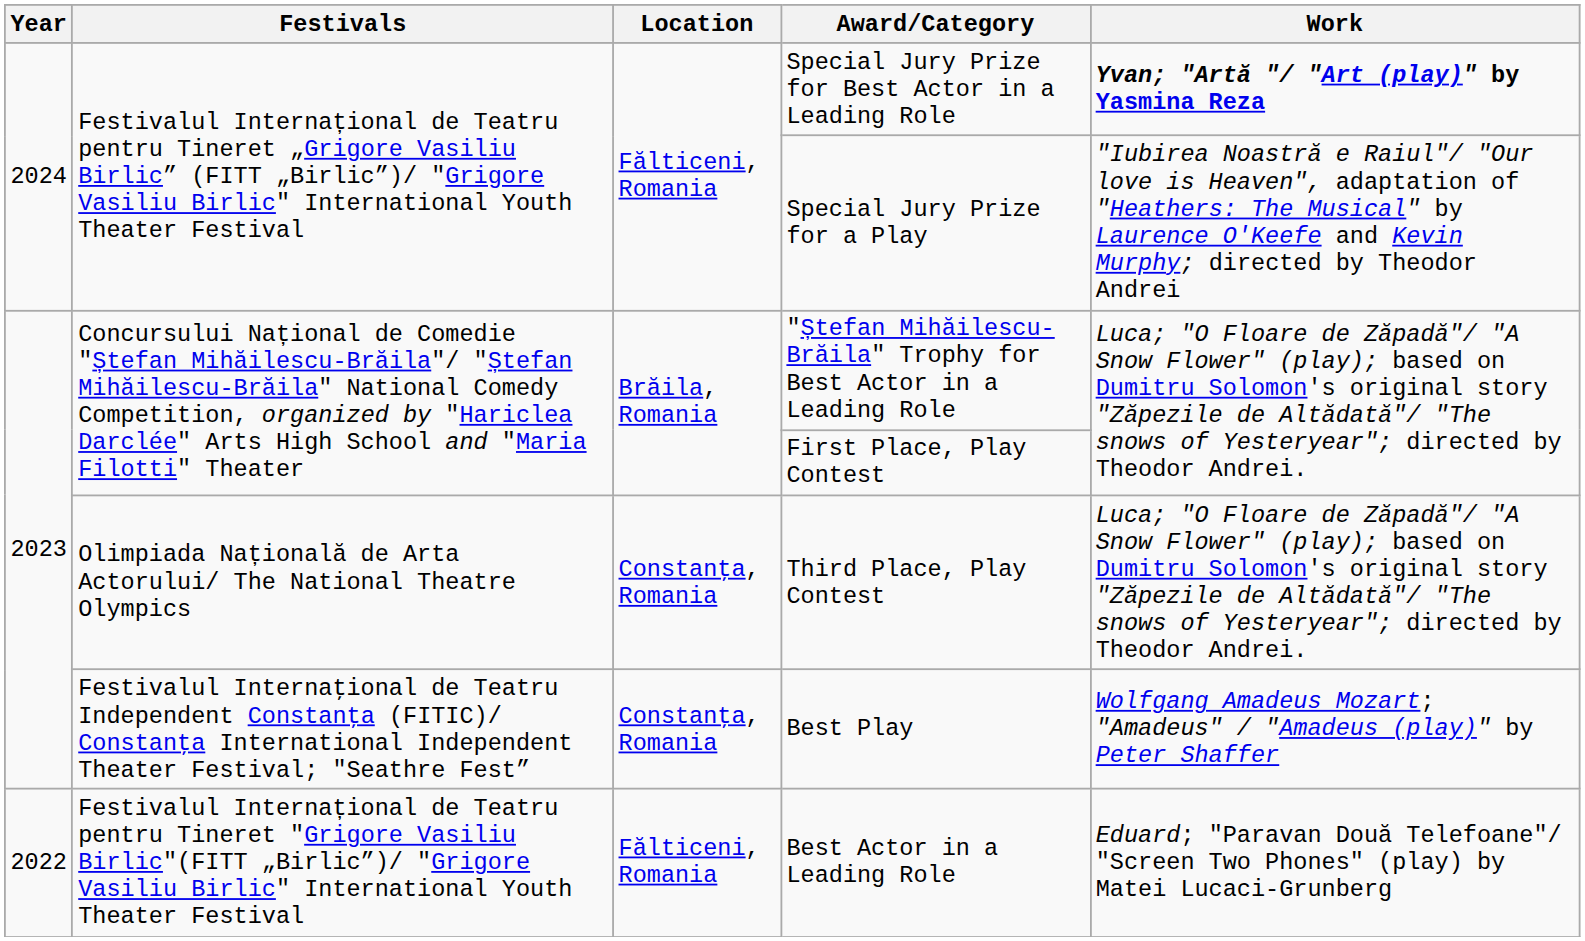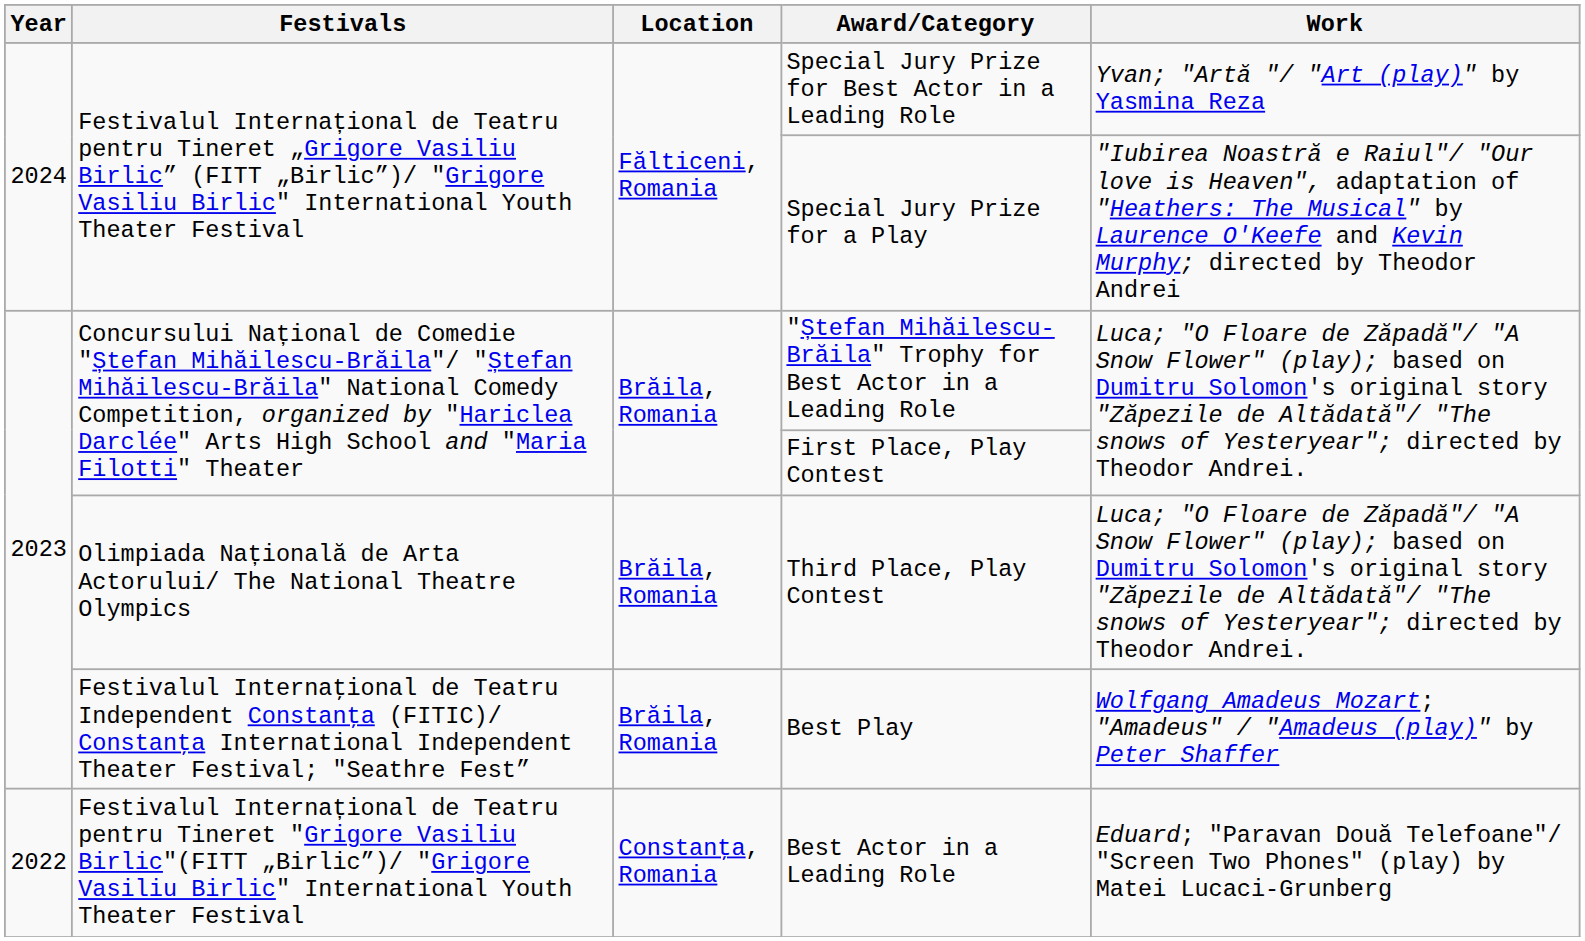Special Jury Prize for Best Actor in a Leading Role | Work: bold -> normal
Third Place, Play Contest | Location: Constanţa, Romania -> Brăila, Romania
Best Play | Location: Constanţa, Romania -> Brăila, Romania
Best Actor in a Leading Role | Location: Fălticeni, Romania -> Constanţa, Romania
